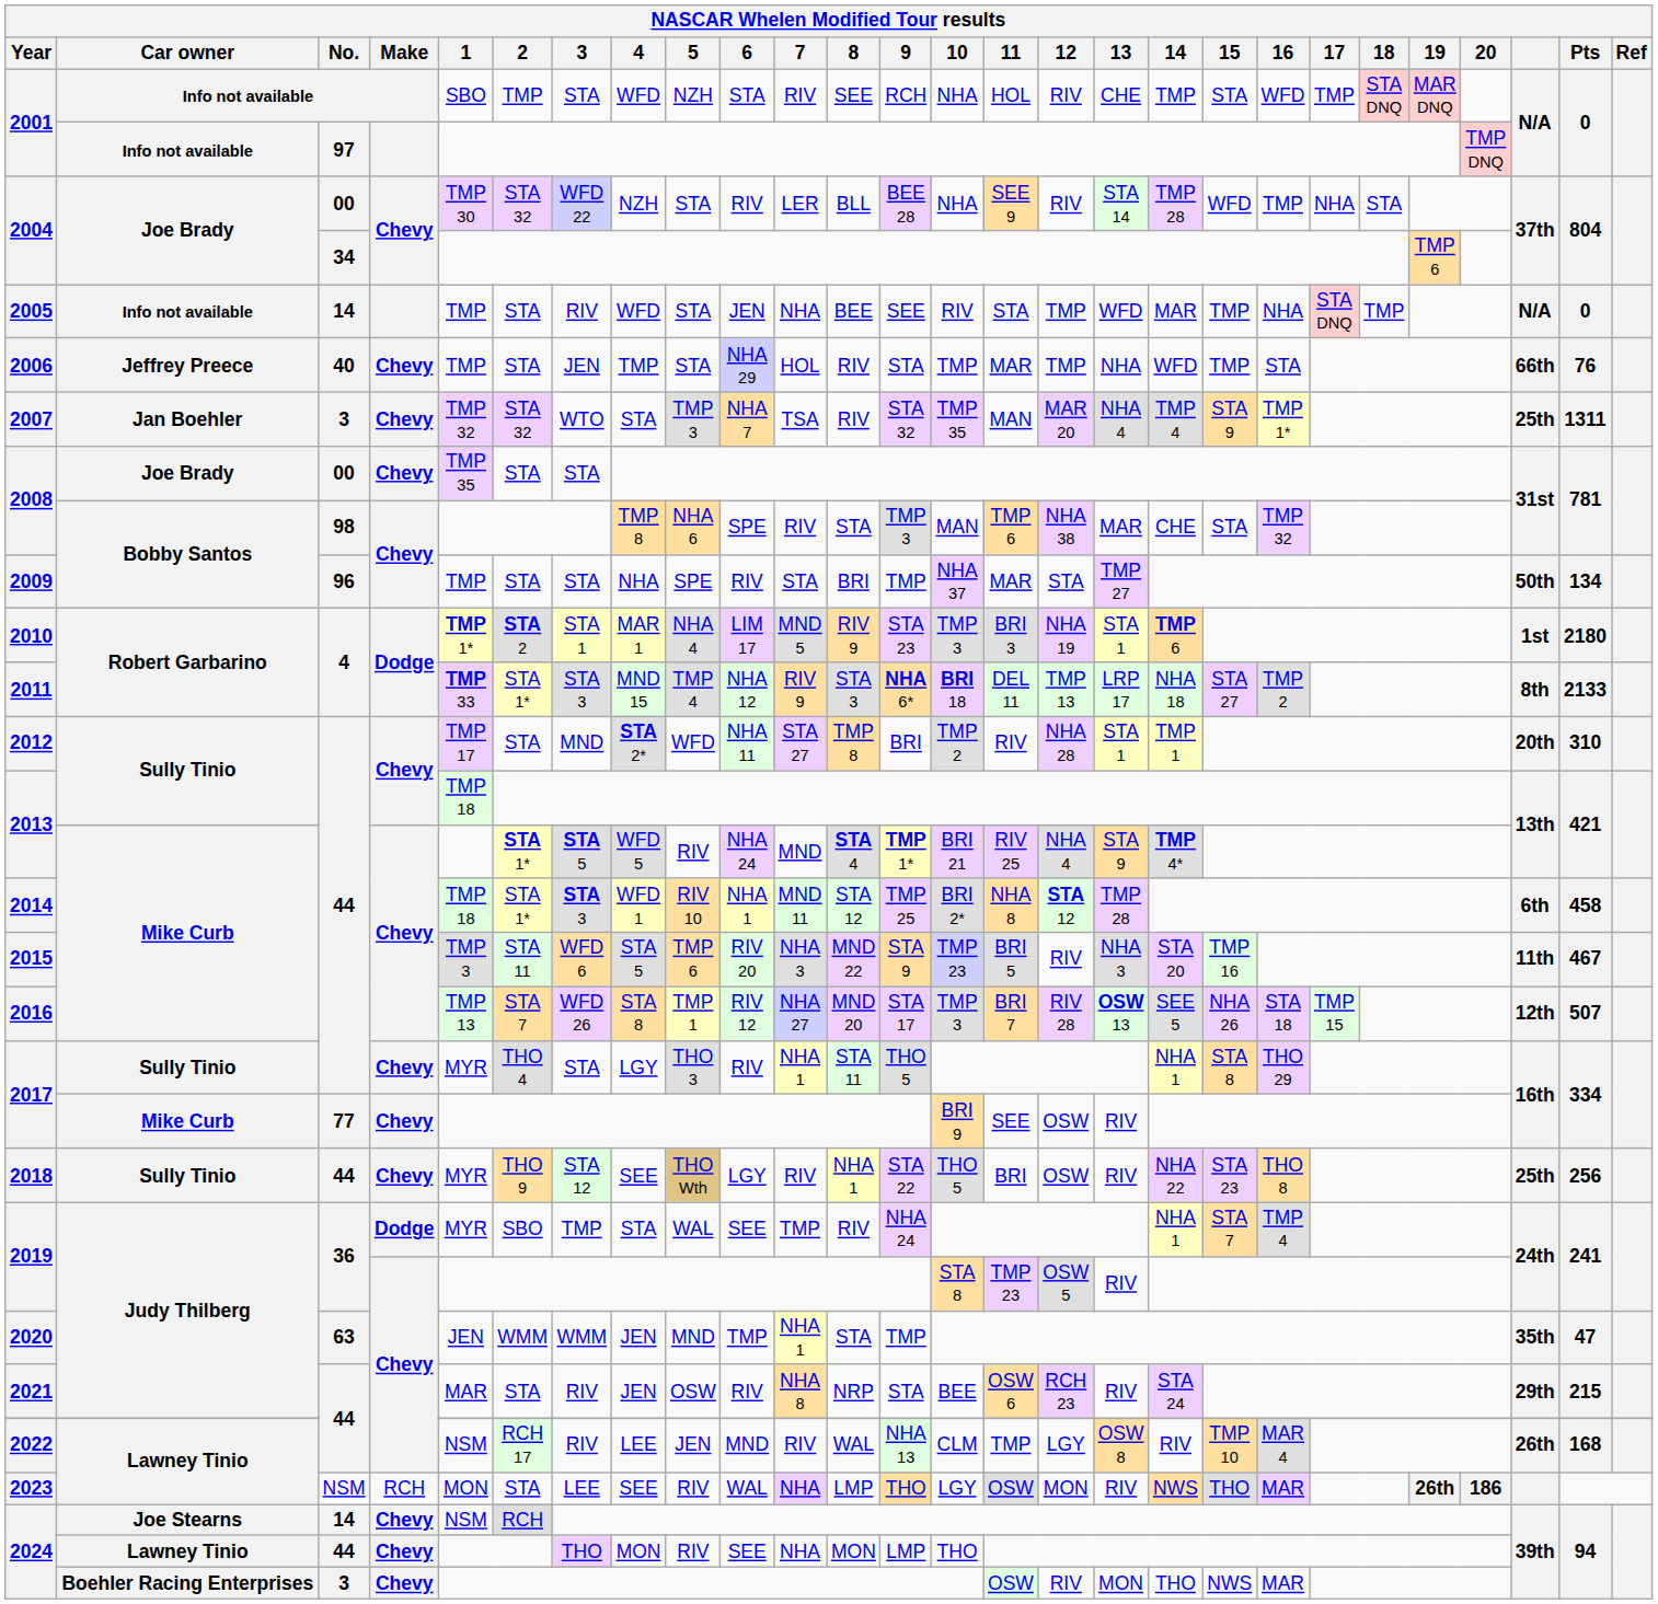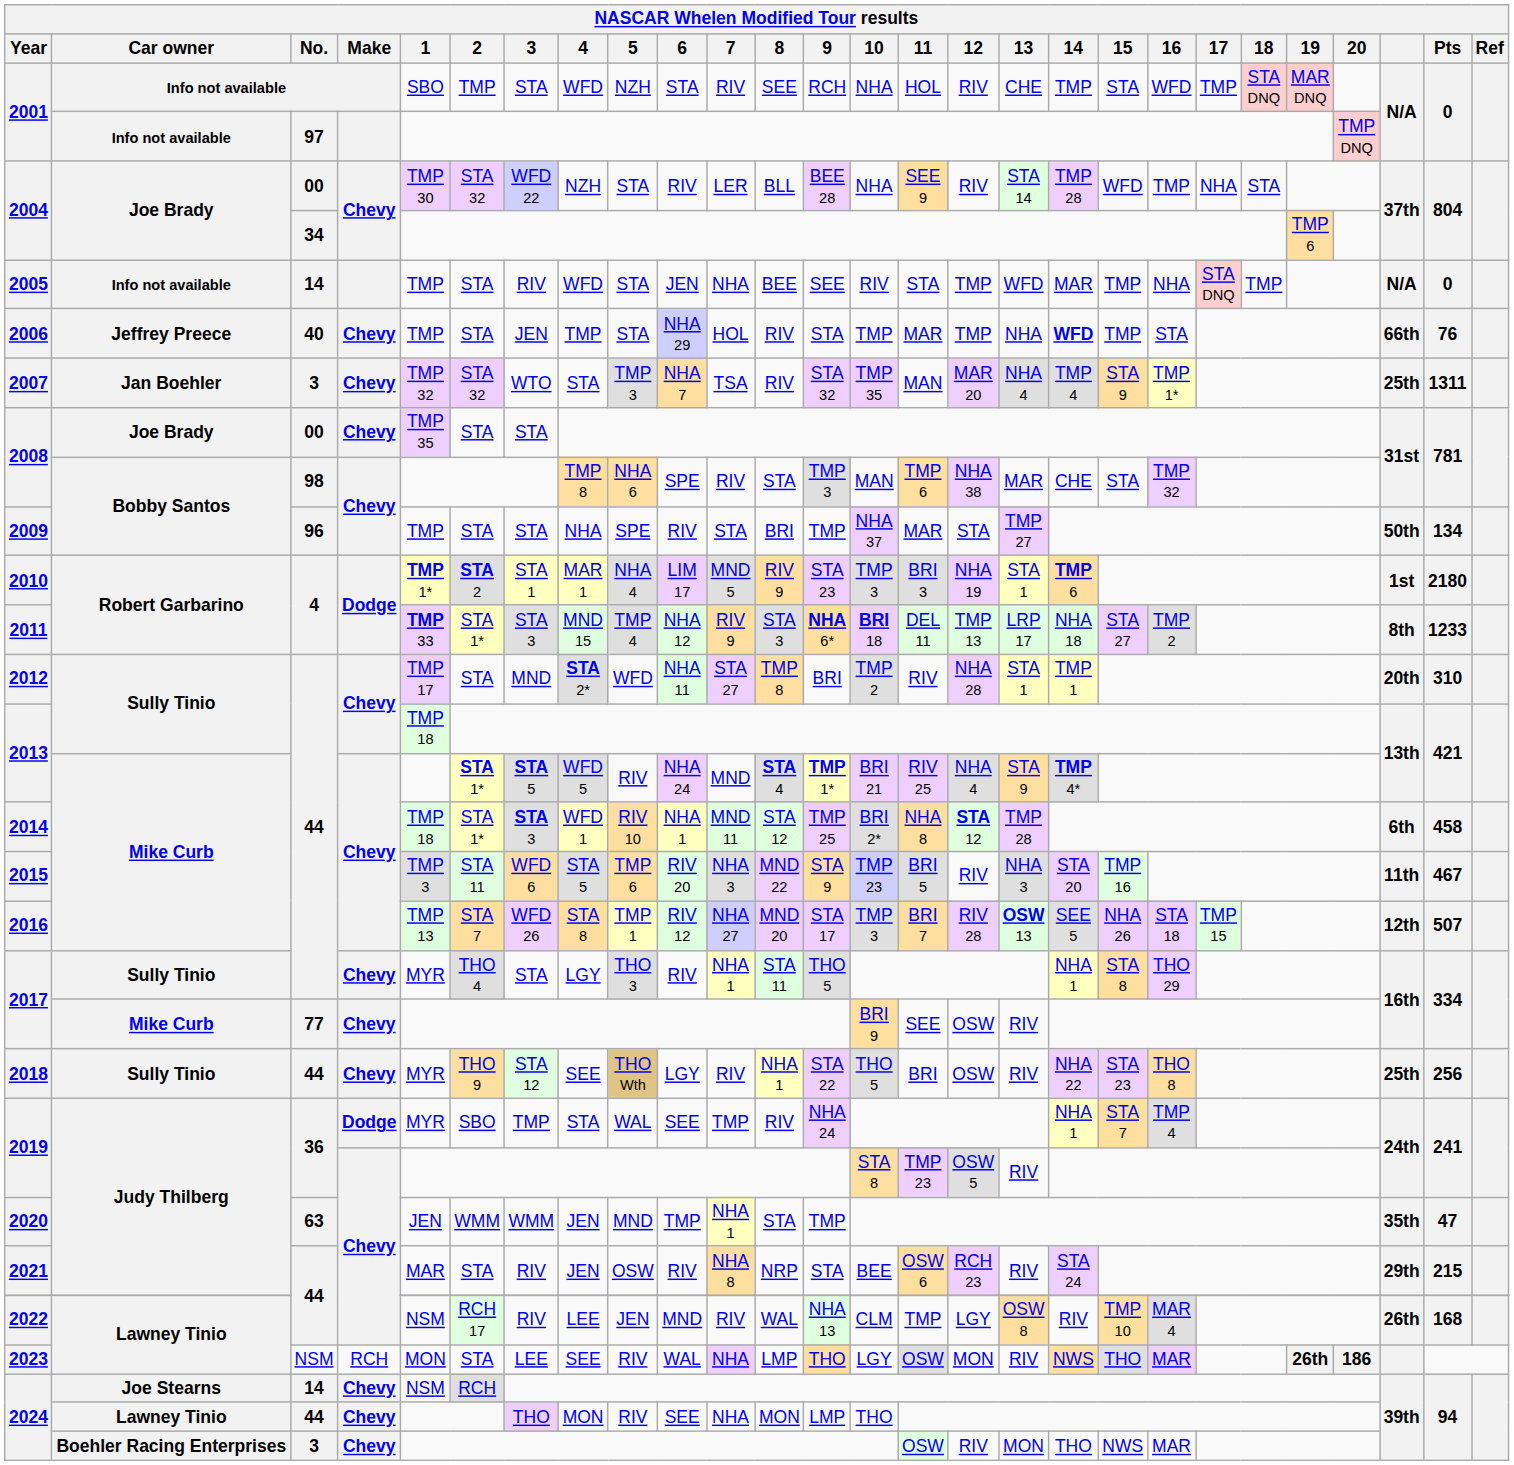2006 | 14: normal -> bold
2011 | Pts: 2133 -> 1233
